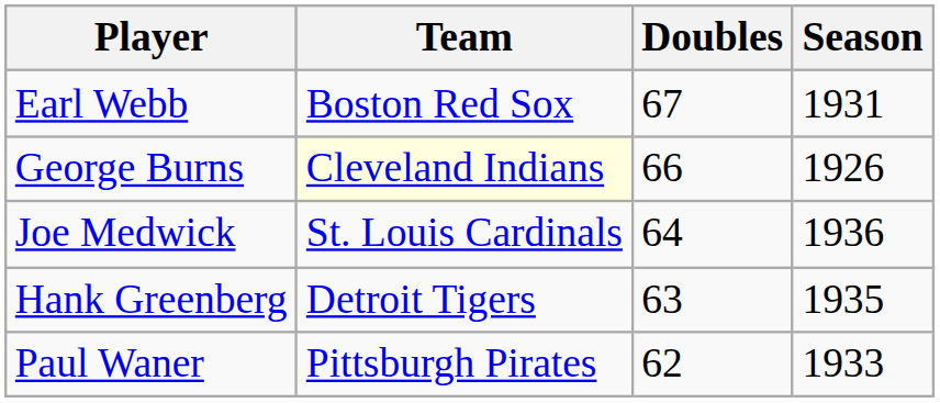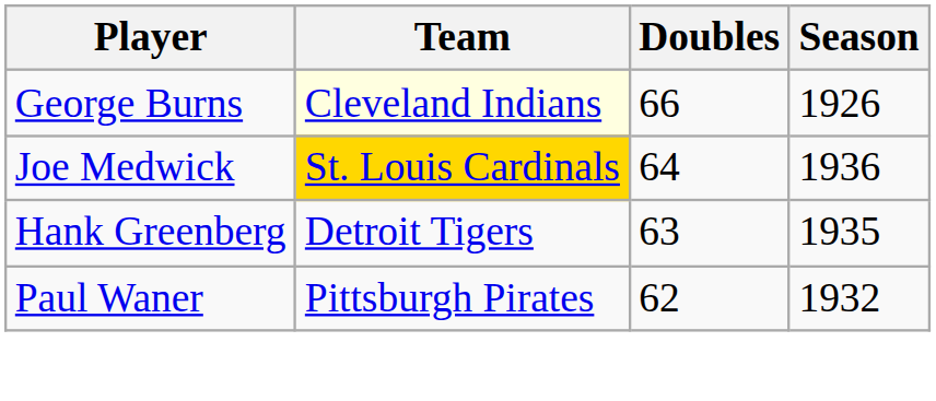- row: Earl Webb | Boston Red Sox | 67 | 1931
Joe Medwick | Team: no background -> gold background
Paul Waner | Season: 1933 -> 1932
